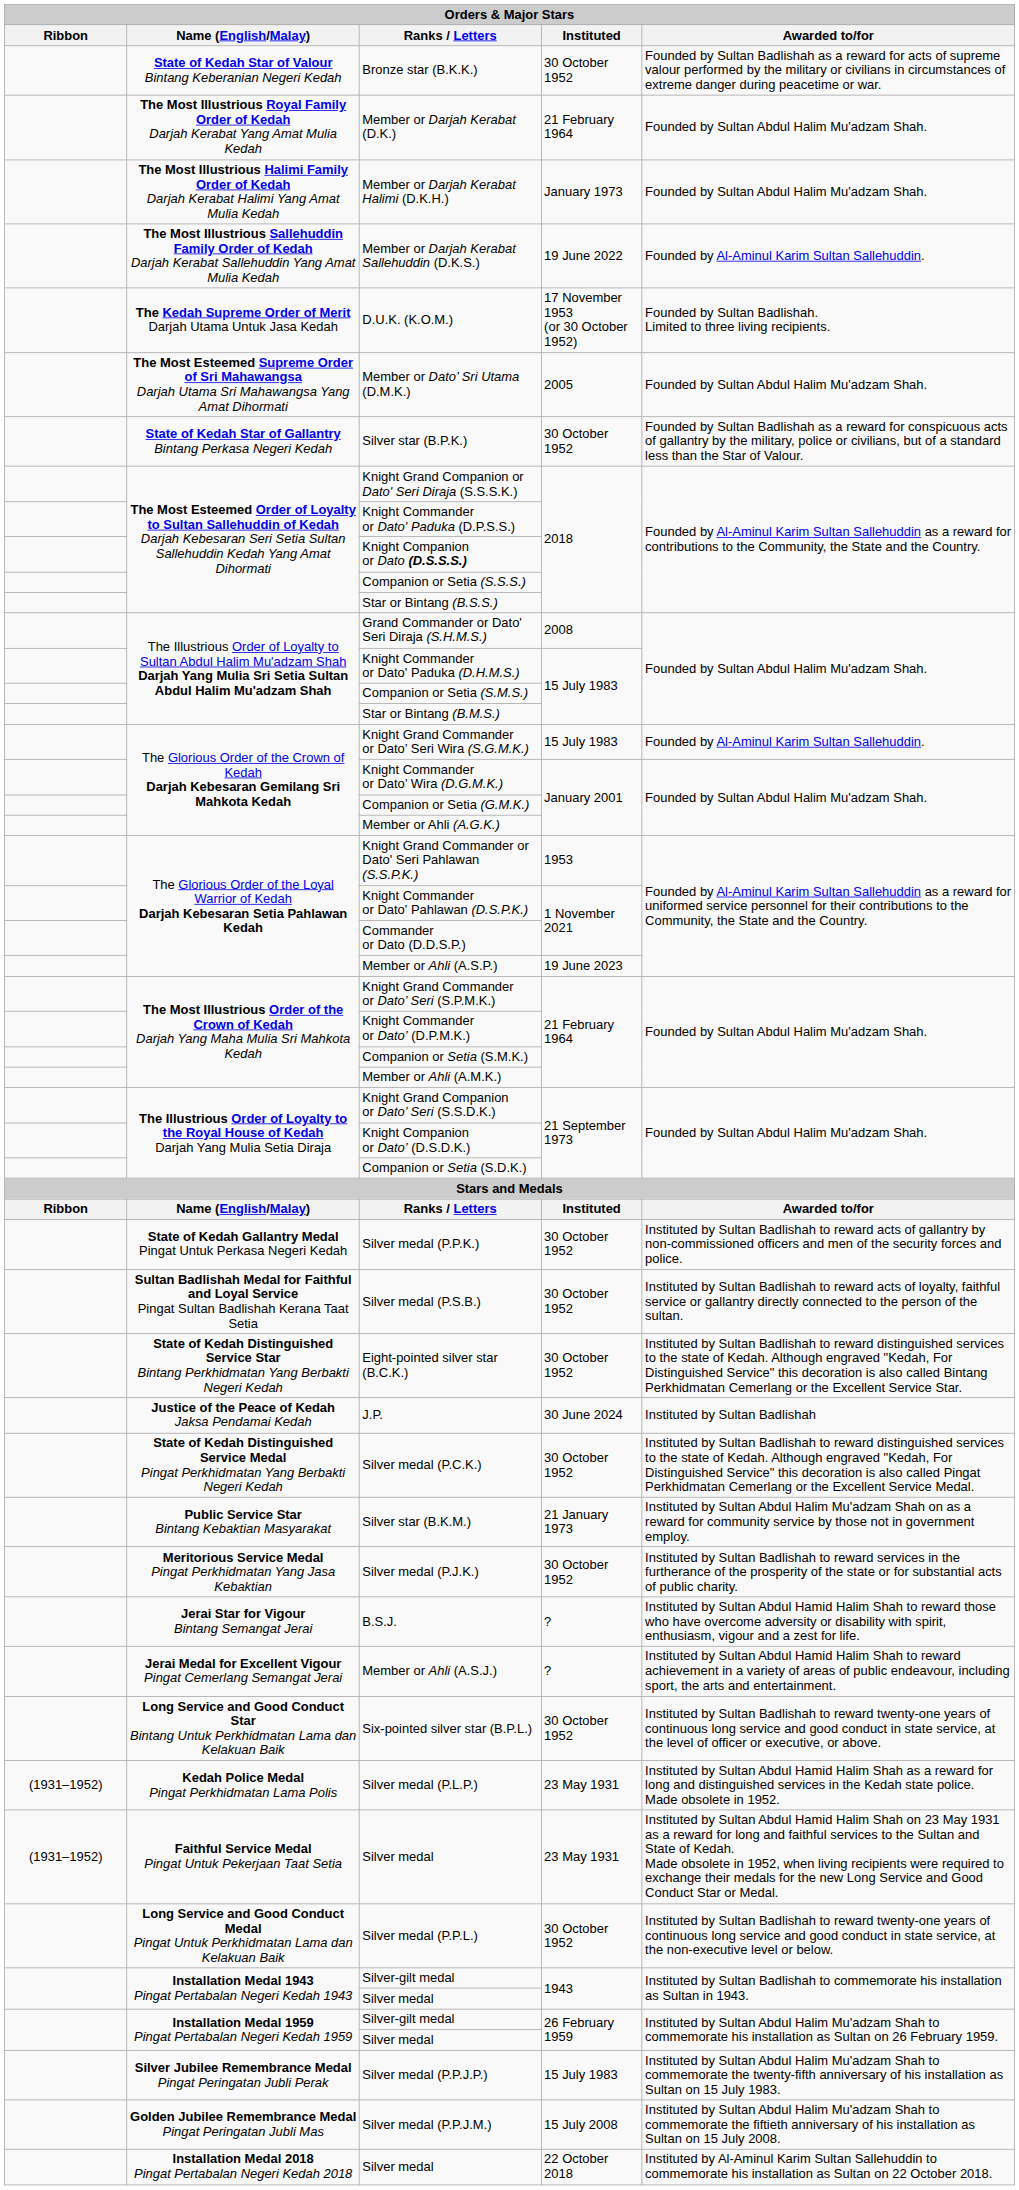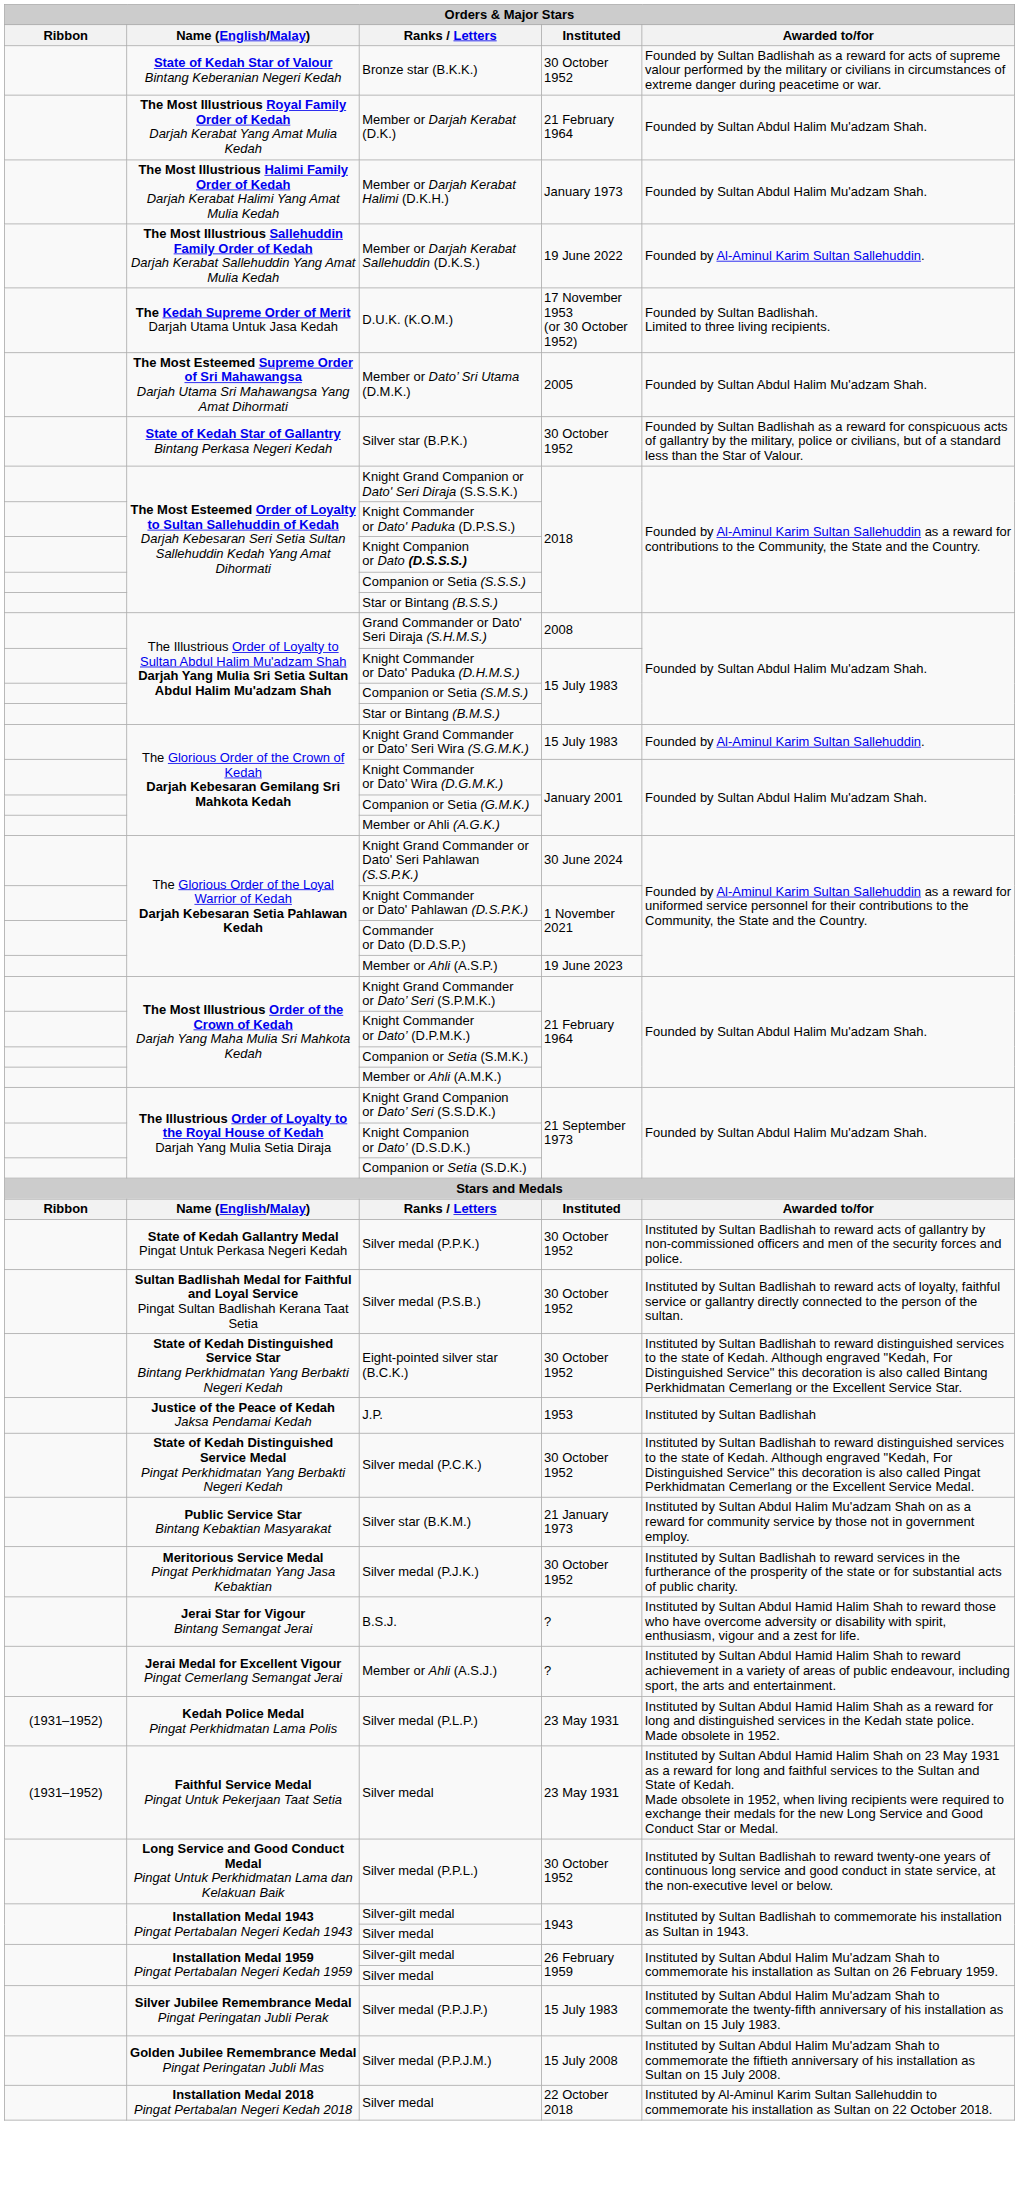Knight Grand Commander or Dato' Seri Pahlawan (S.S.P.K.) | Instituted: 1953 -> 30 June 2024
J.P. | Instituted: 30 June 2024 -> 1953
- row: Long Service and Good Conduct Star Bintang Untuk Perkhidmatan Lama dan Kelakuan Baik | Six-pointed silver star (B.P.L.) | 30 October 1952 | Instituted by Sultan Badlishah to reward twenty-one years of continuous long service and good conduct in state service, at the level of officer or executive, or above.
